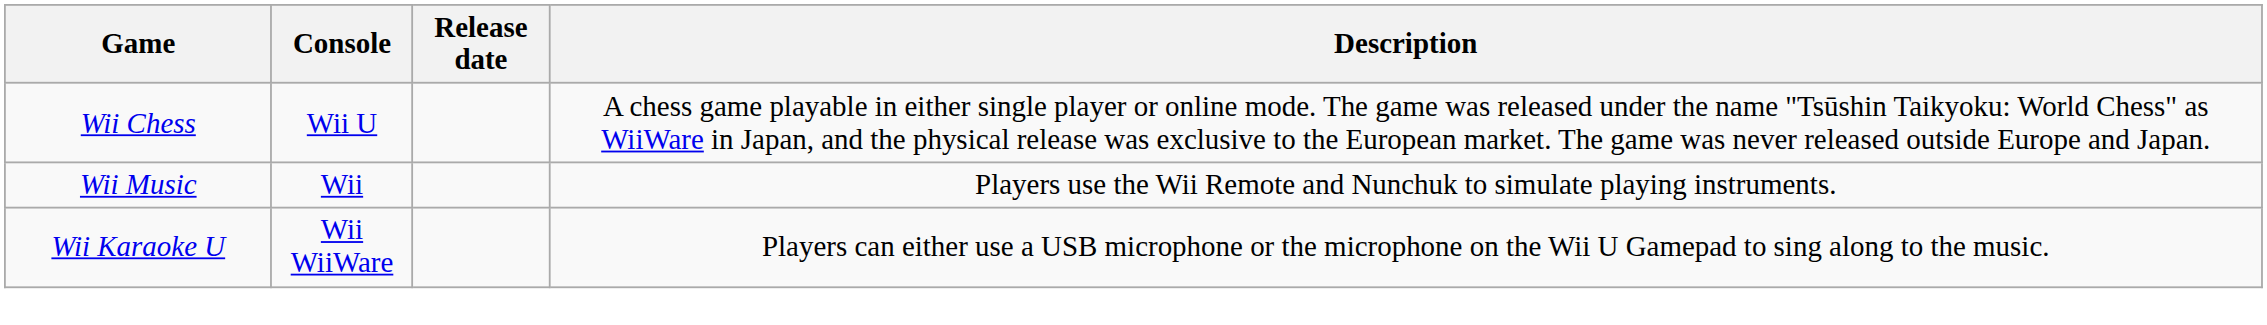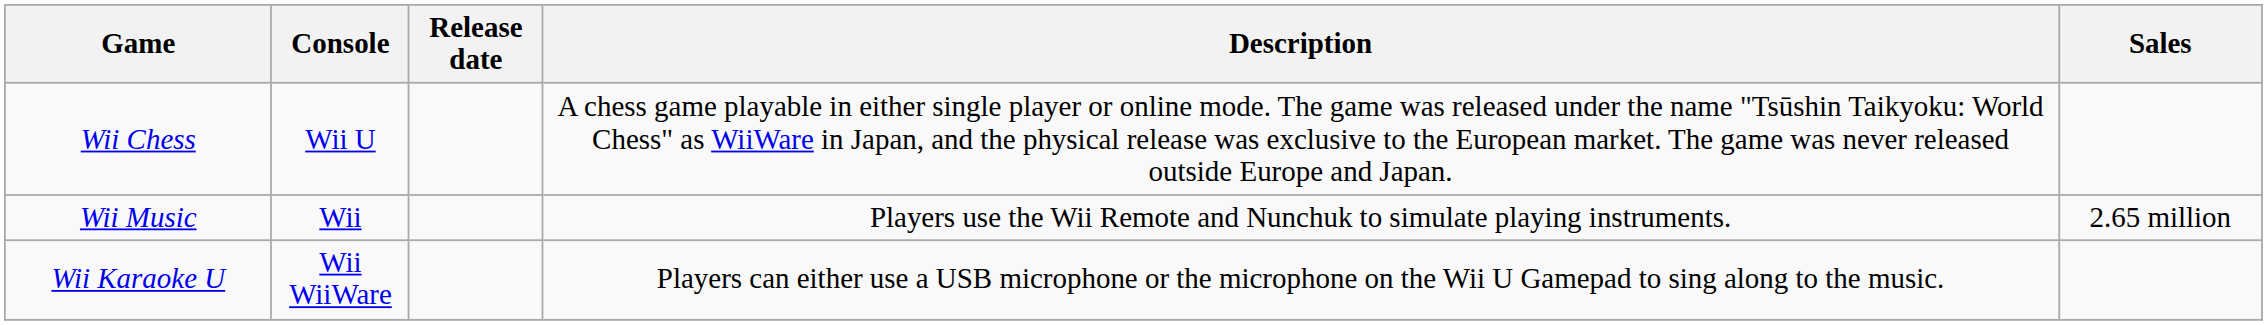+ column: Sales | 2.65 million
